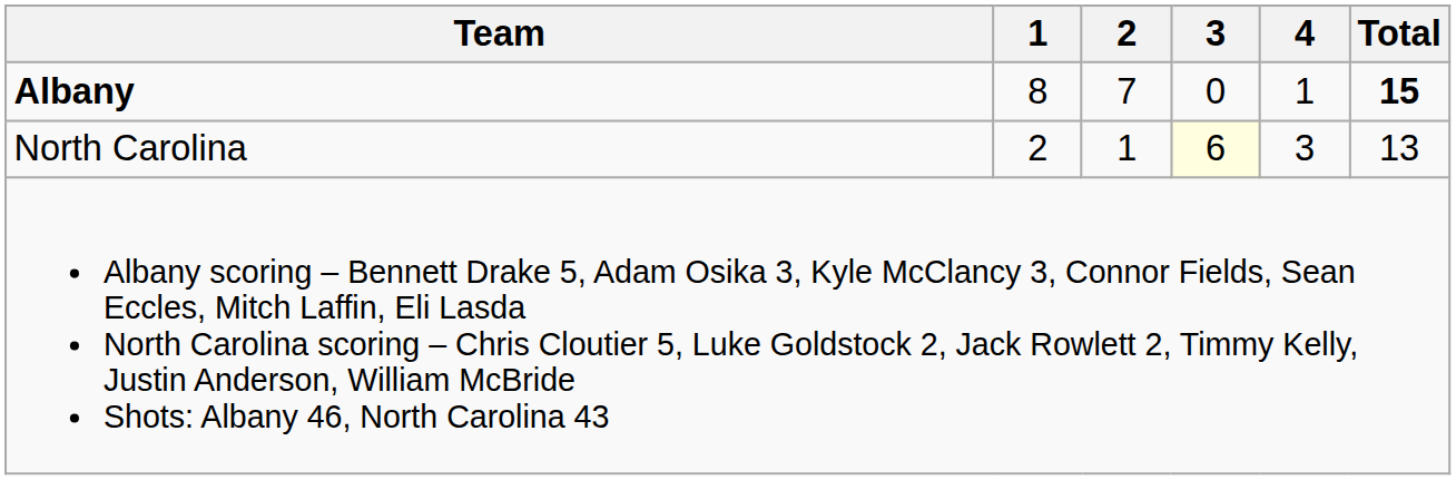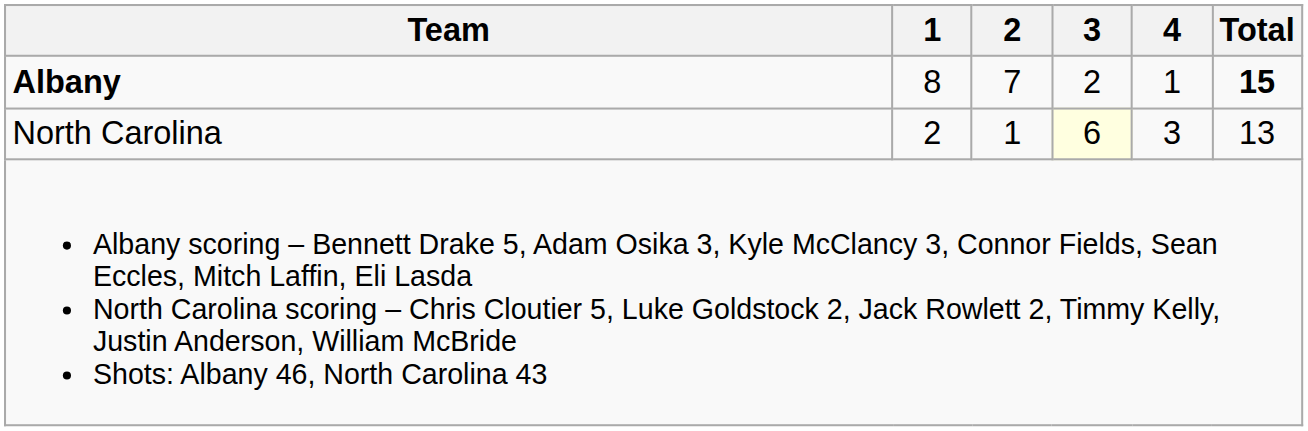Albany | 3: 0 -> 2
